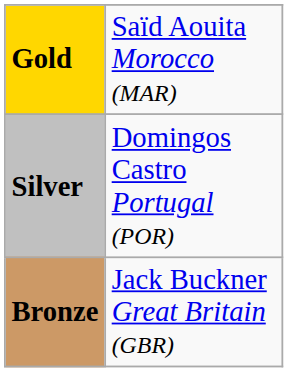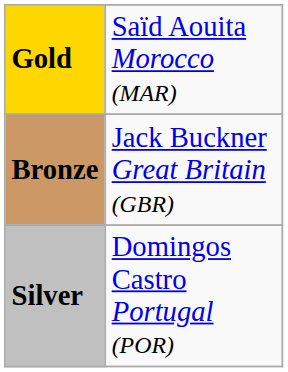rows swapped: Silver <-> Bronze
